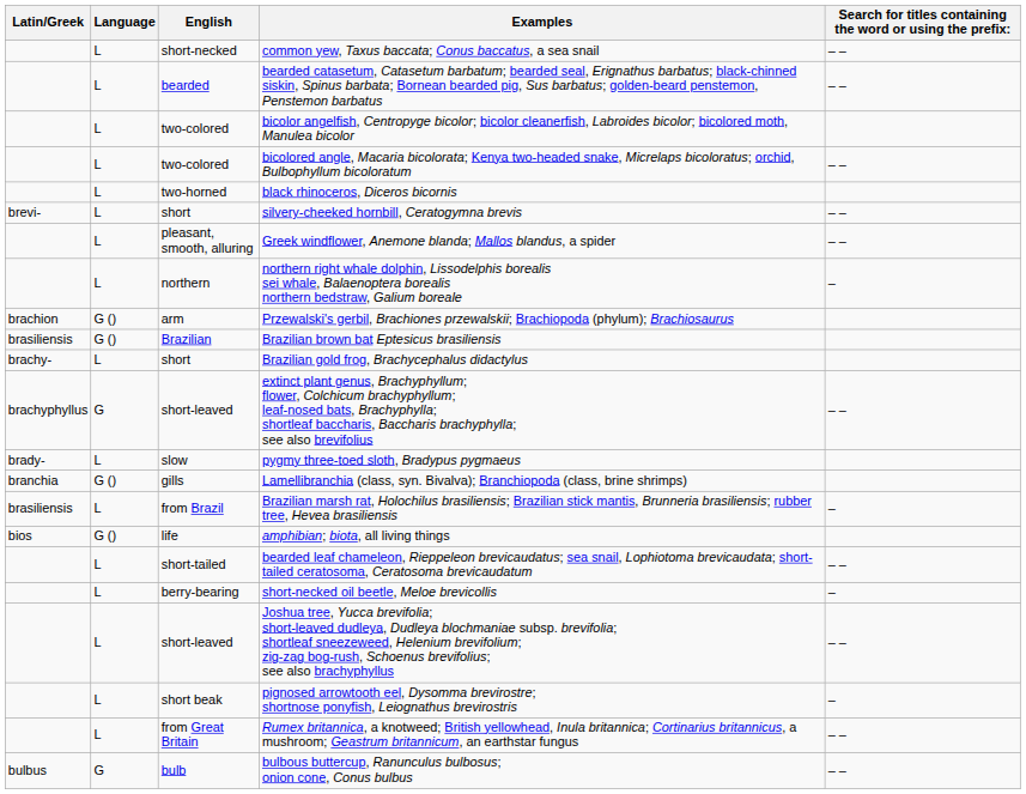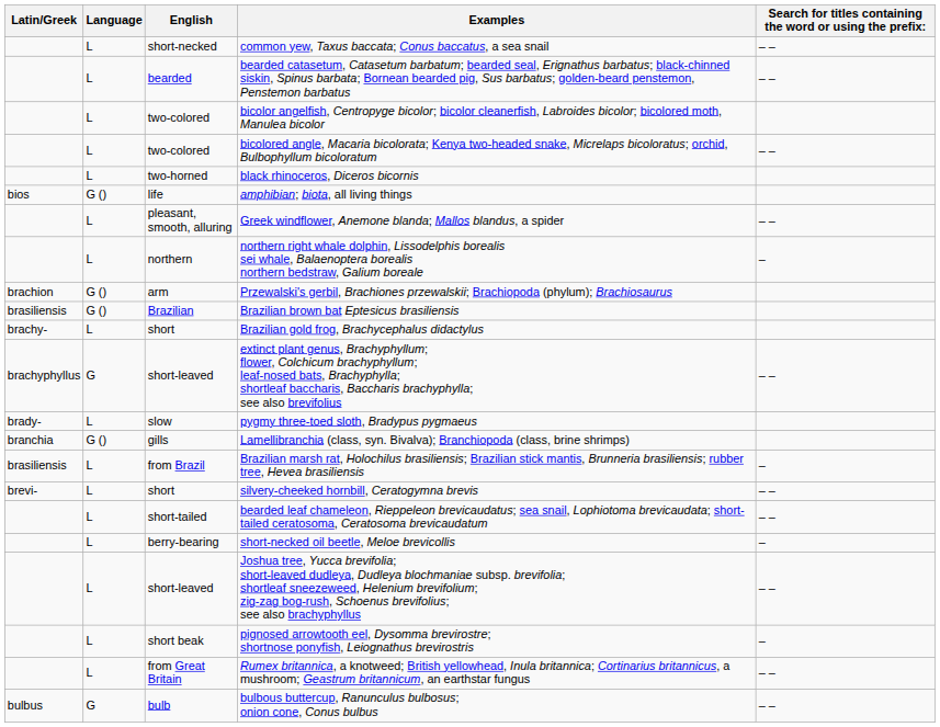rows swapped: amphibian; biota, all living things <-> silvery-cheeked hornbill, Ceratogymna brevis
